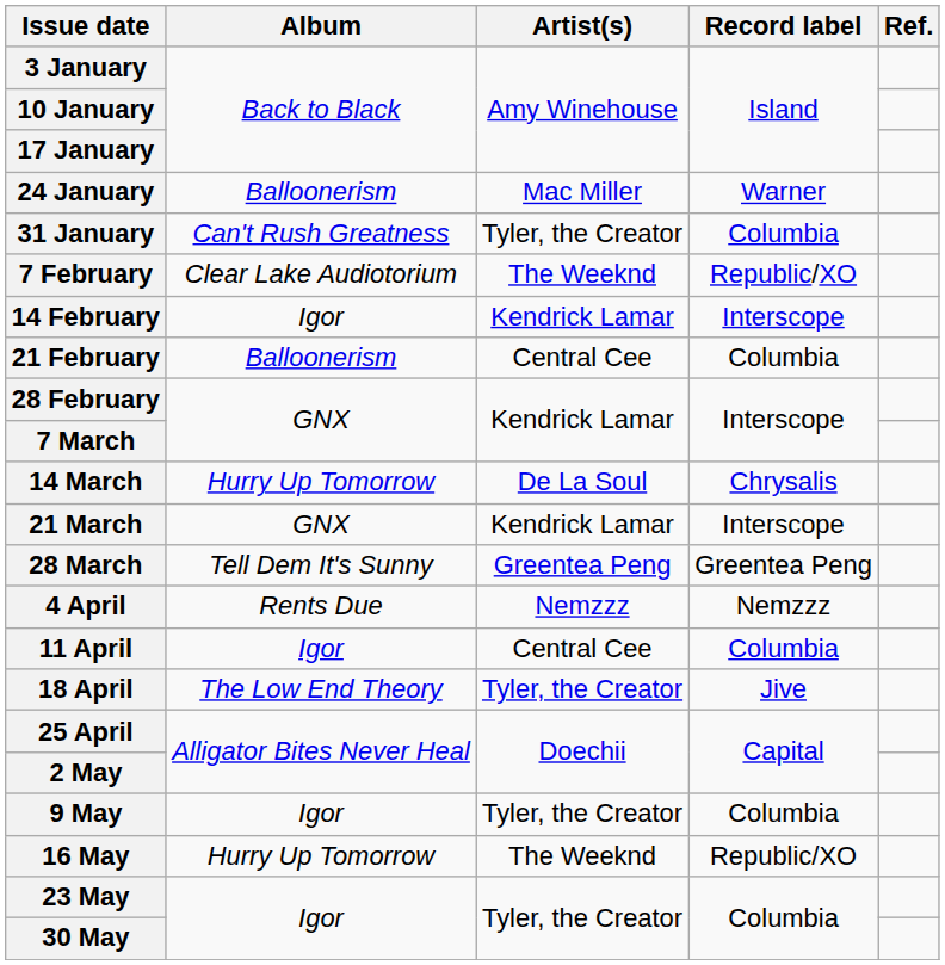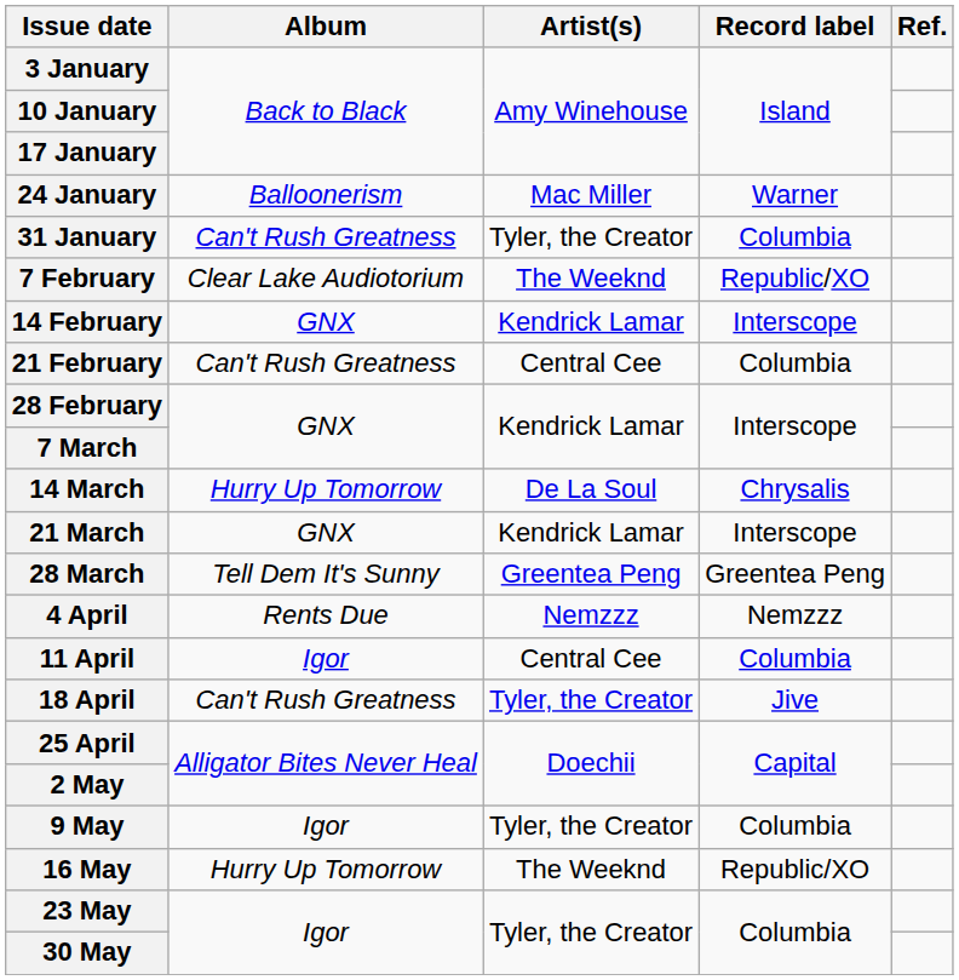14 February | Album: Igor -> GNX
21 February | Album: Balloonerism -> Can't Rush Greatness
18 April | Album: The Low End Theory -> Can't Rush Greatness
